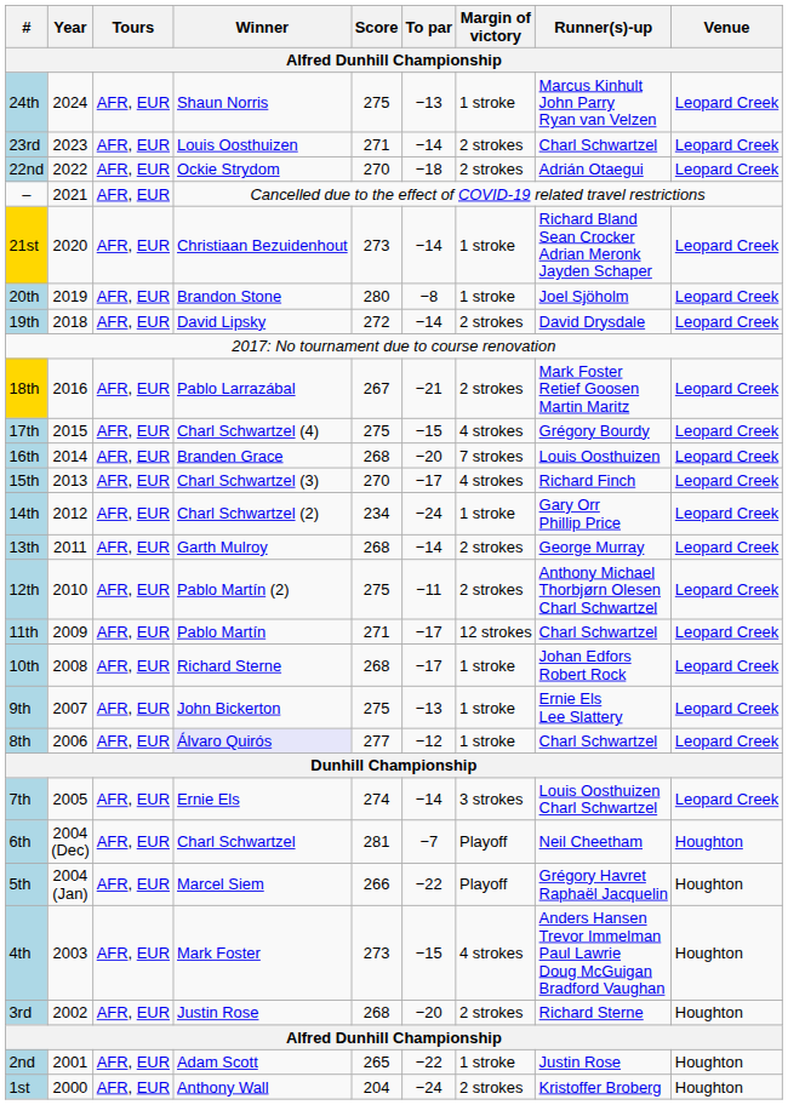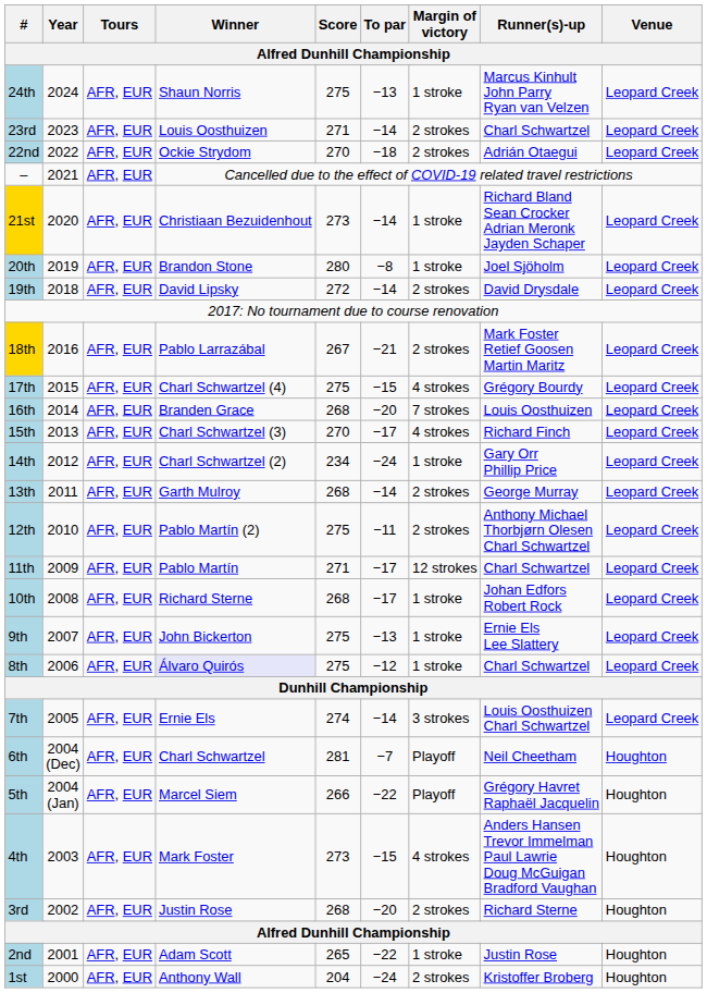8th | Score: 277 -> 275
